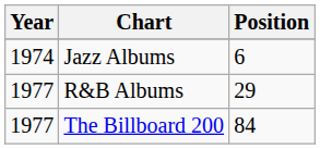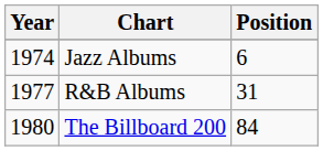R&B Albums | Position: 29 -> 31
The Billboard 200 | Year: 1977 -> 1980
